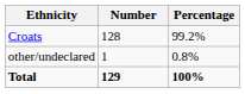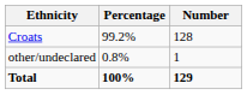columns swapped: Number <-> Percentage
